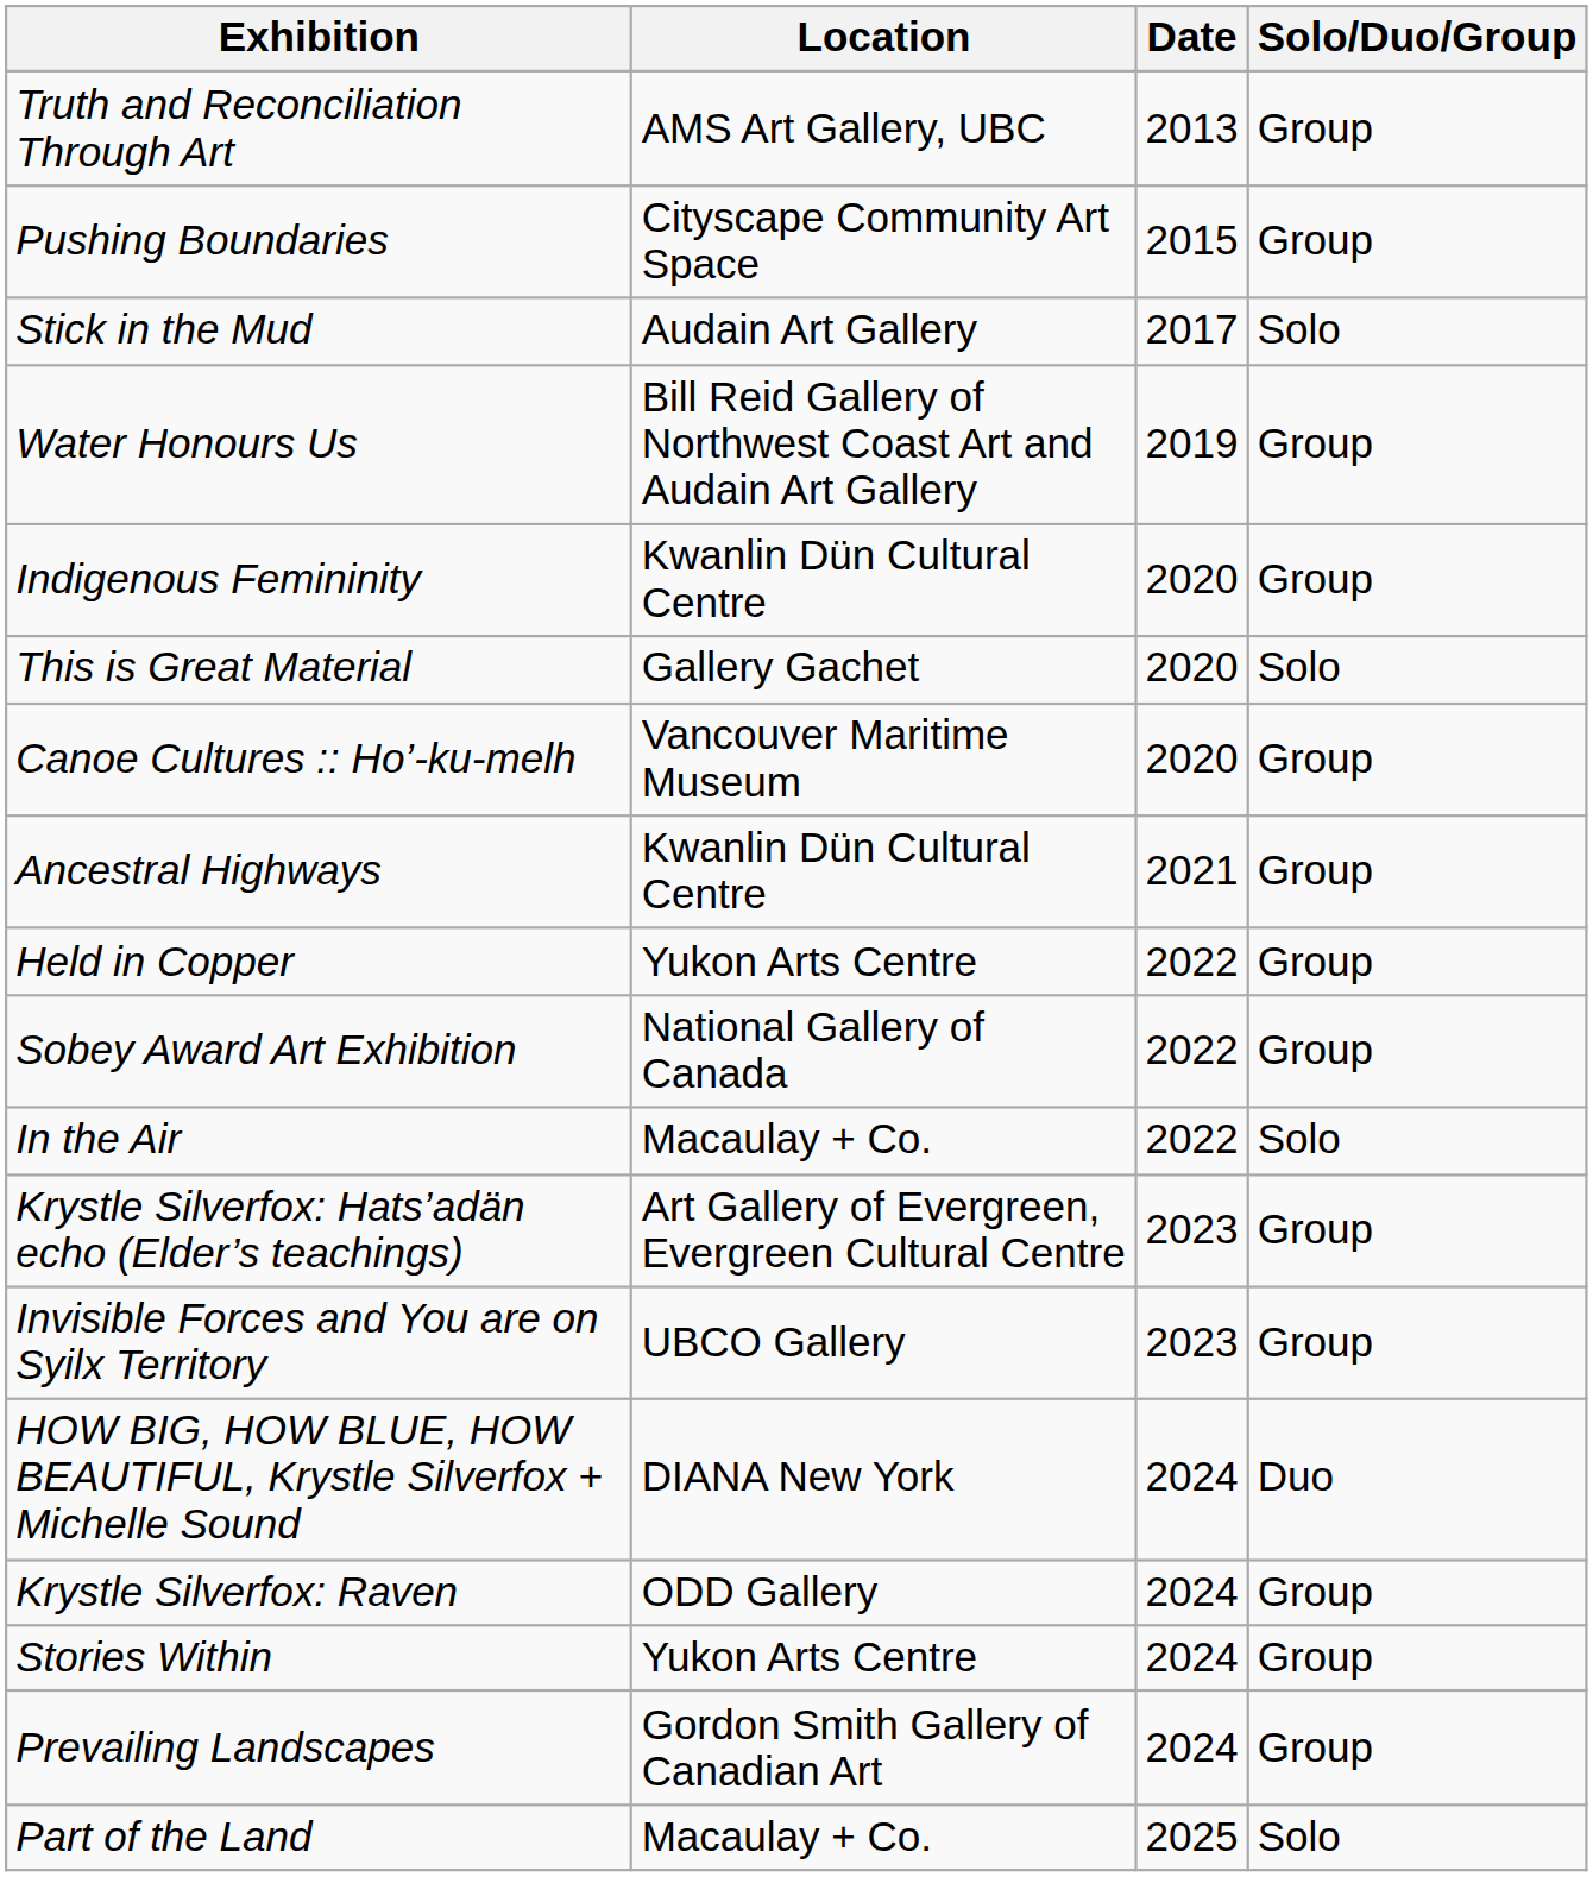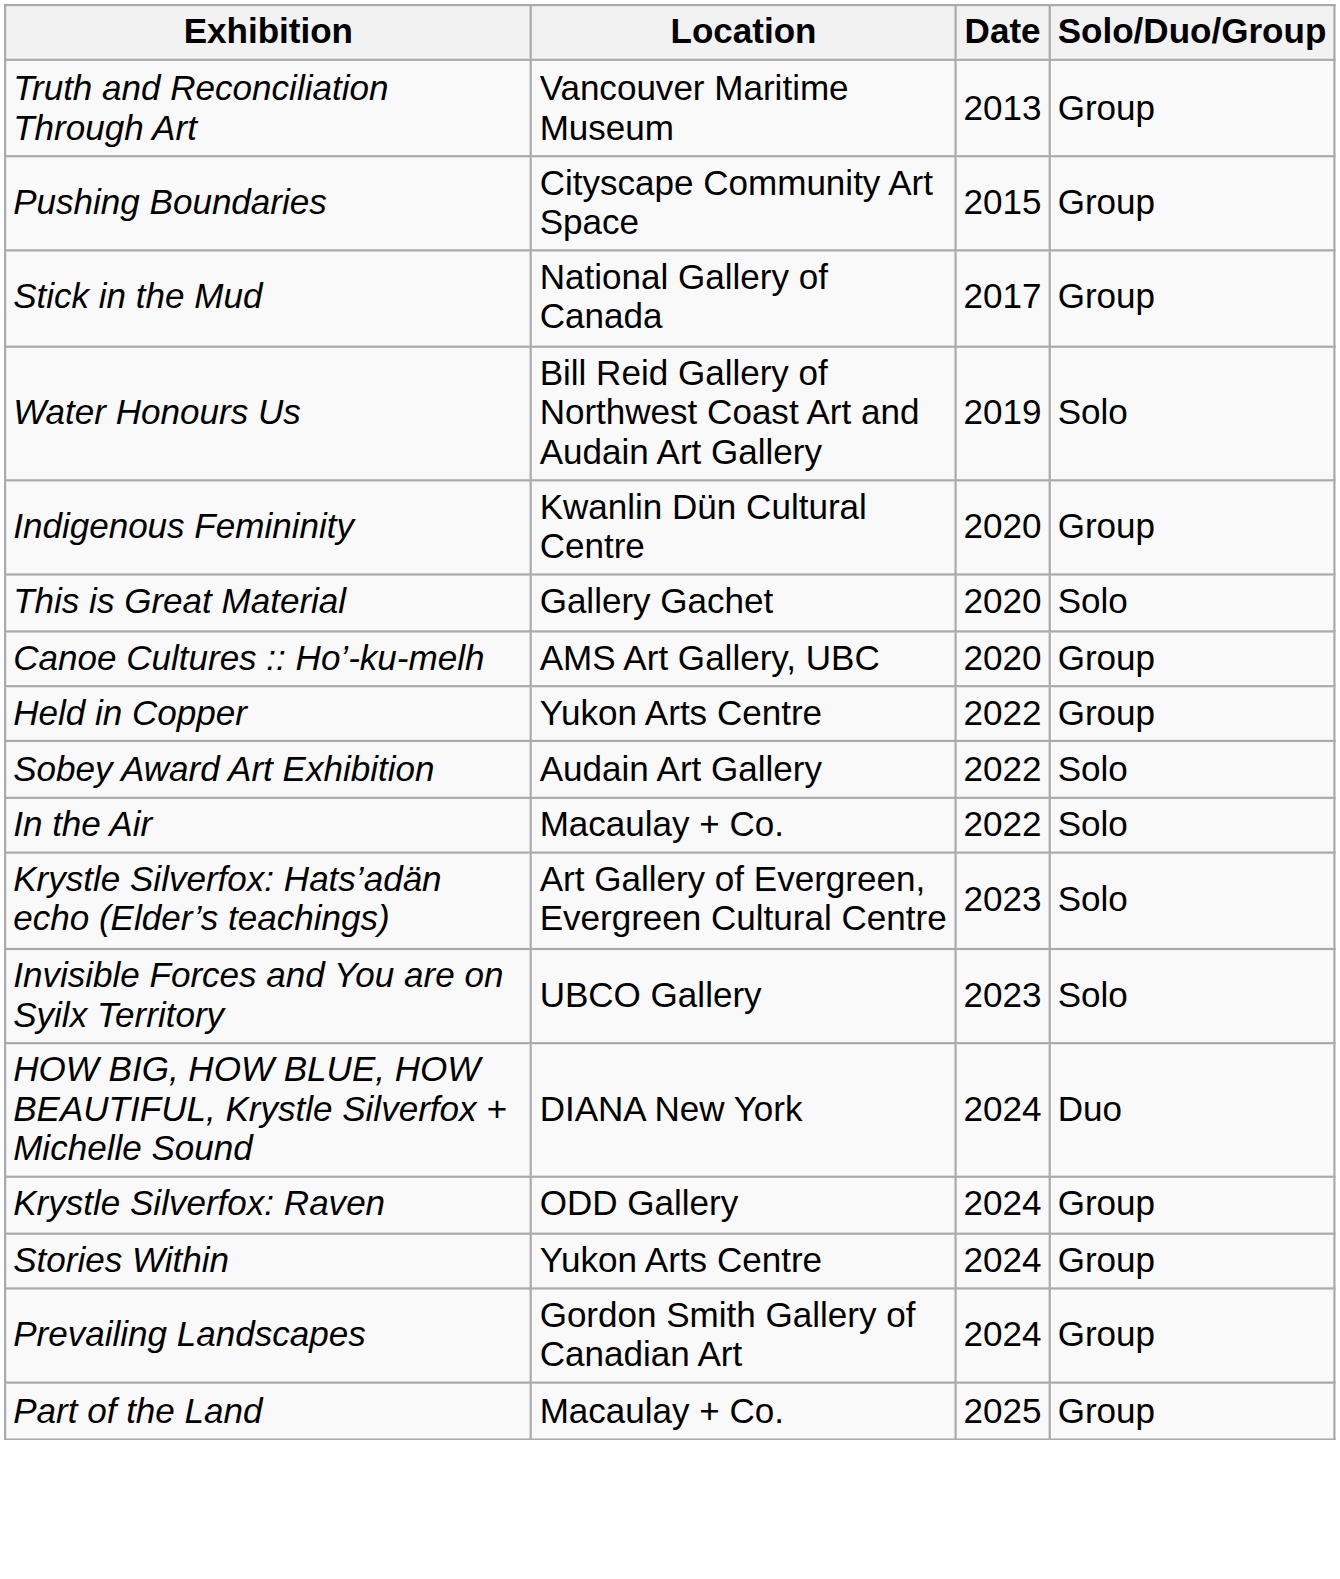Truth and Reconciliation Through Art | Location: AMS Art Gallery, UBC -> Vancouver Maritime Museum
Stick in the Mud | Location: Audain Art Gallery -> National Gallery of Canada
Stick in the Mud | Solo/Duo/Group: Solo -> Group
Water Honours Us | Solo/Duo/Group: Group -> Solo
Canoe Cultures :: Ho’-ku-melh | Location: Vancouver Maritime Museum -> AMS Art Gallery, UBC
- row: Ancestral Highways | Kwanlin Dün Cultural Centre | 2021 | Group
Sobey Award Art Exhibition | Location: National Gallery of Canada -> Audain Art Gallery
Sobey Award Art Exhibition | Solo/Duo/Group: Group -> Solo
Krystle Silverfox: Hats’adän echo (Elder’s teachings) | Solo/Duo/Group: Group -> Solo
Invisible Forces and You are on Syilx Territory | Solo/Duo/Group: Group -> Solo
Part of the Land | Solo/Duo/Group: Solo -> Group
